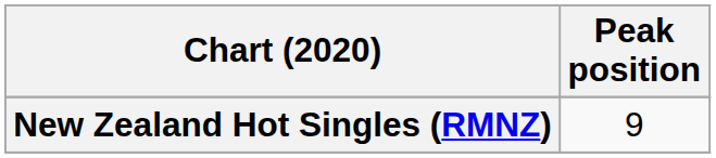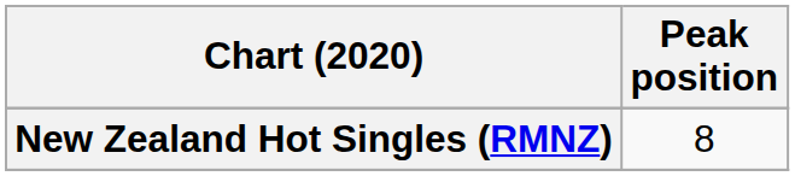New Zealand Hot Singles (RMNZ) | Peak position: 9 -> 8
